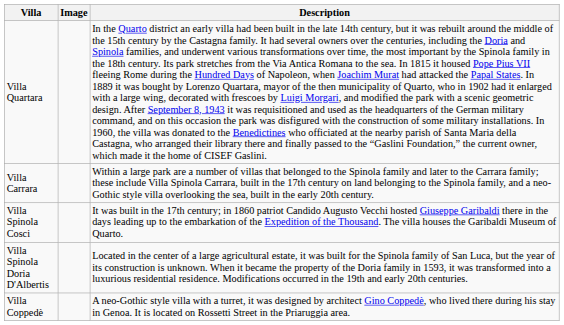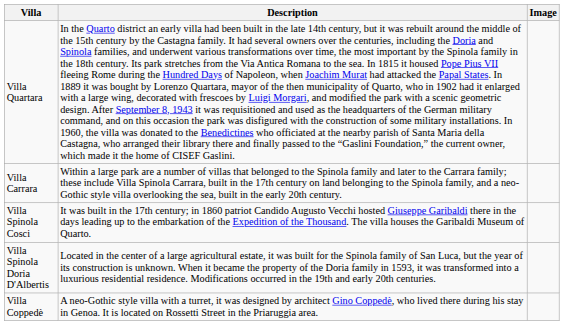columns swapped: Image <-> Description
